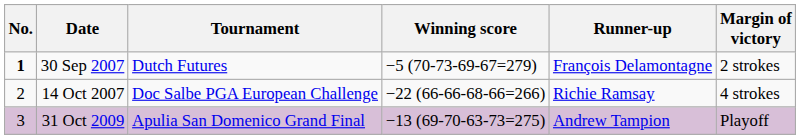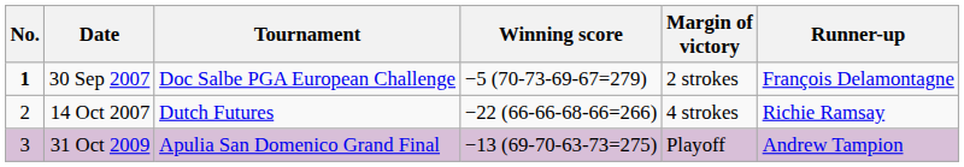columns swapped: Margin of victory <-> Runner-up
30 Sep 2007 | Tournament: Dutch Futures -> Doc Salbe PGA European Challenge
14 Oct 2007 | Tournament: Doc Salbe PGA European Challenge -> Dutch Futures
